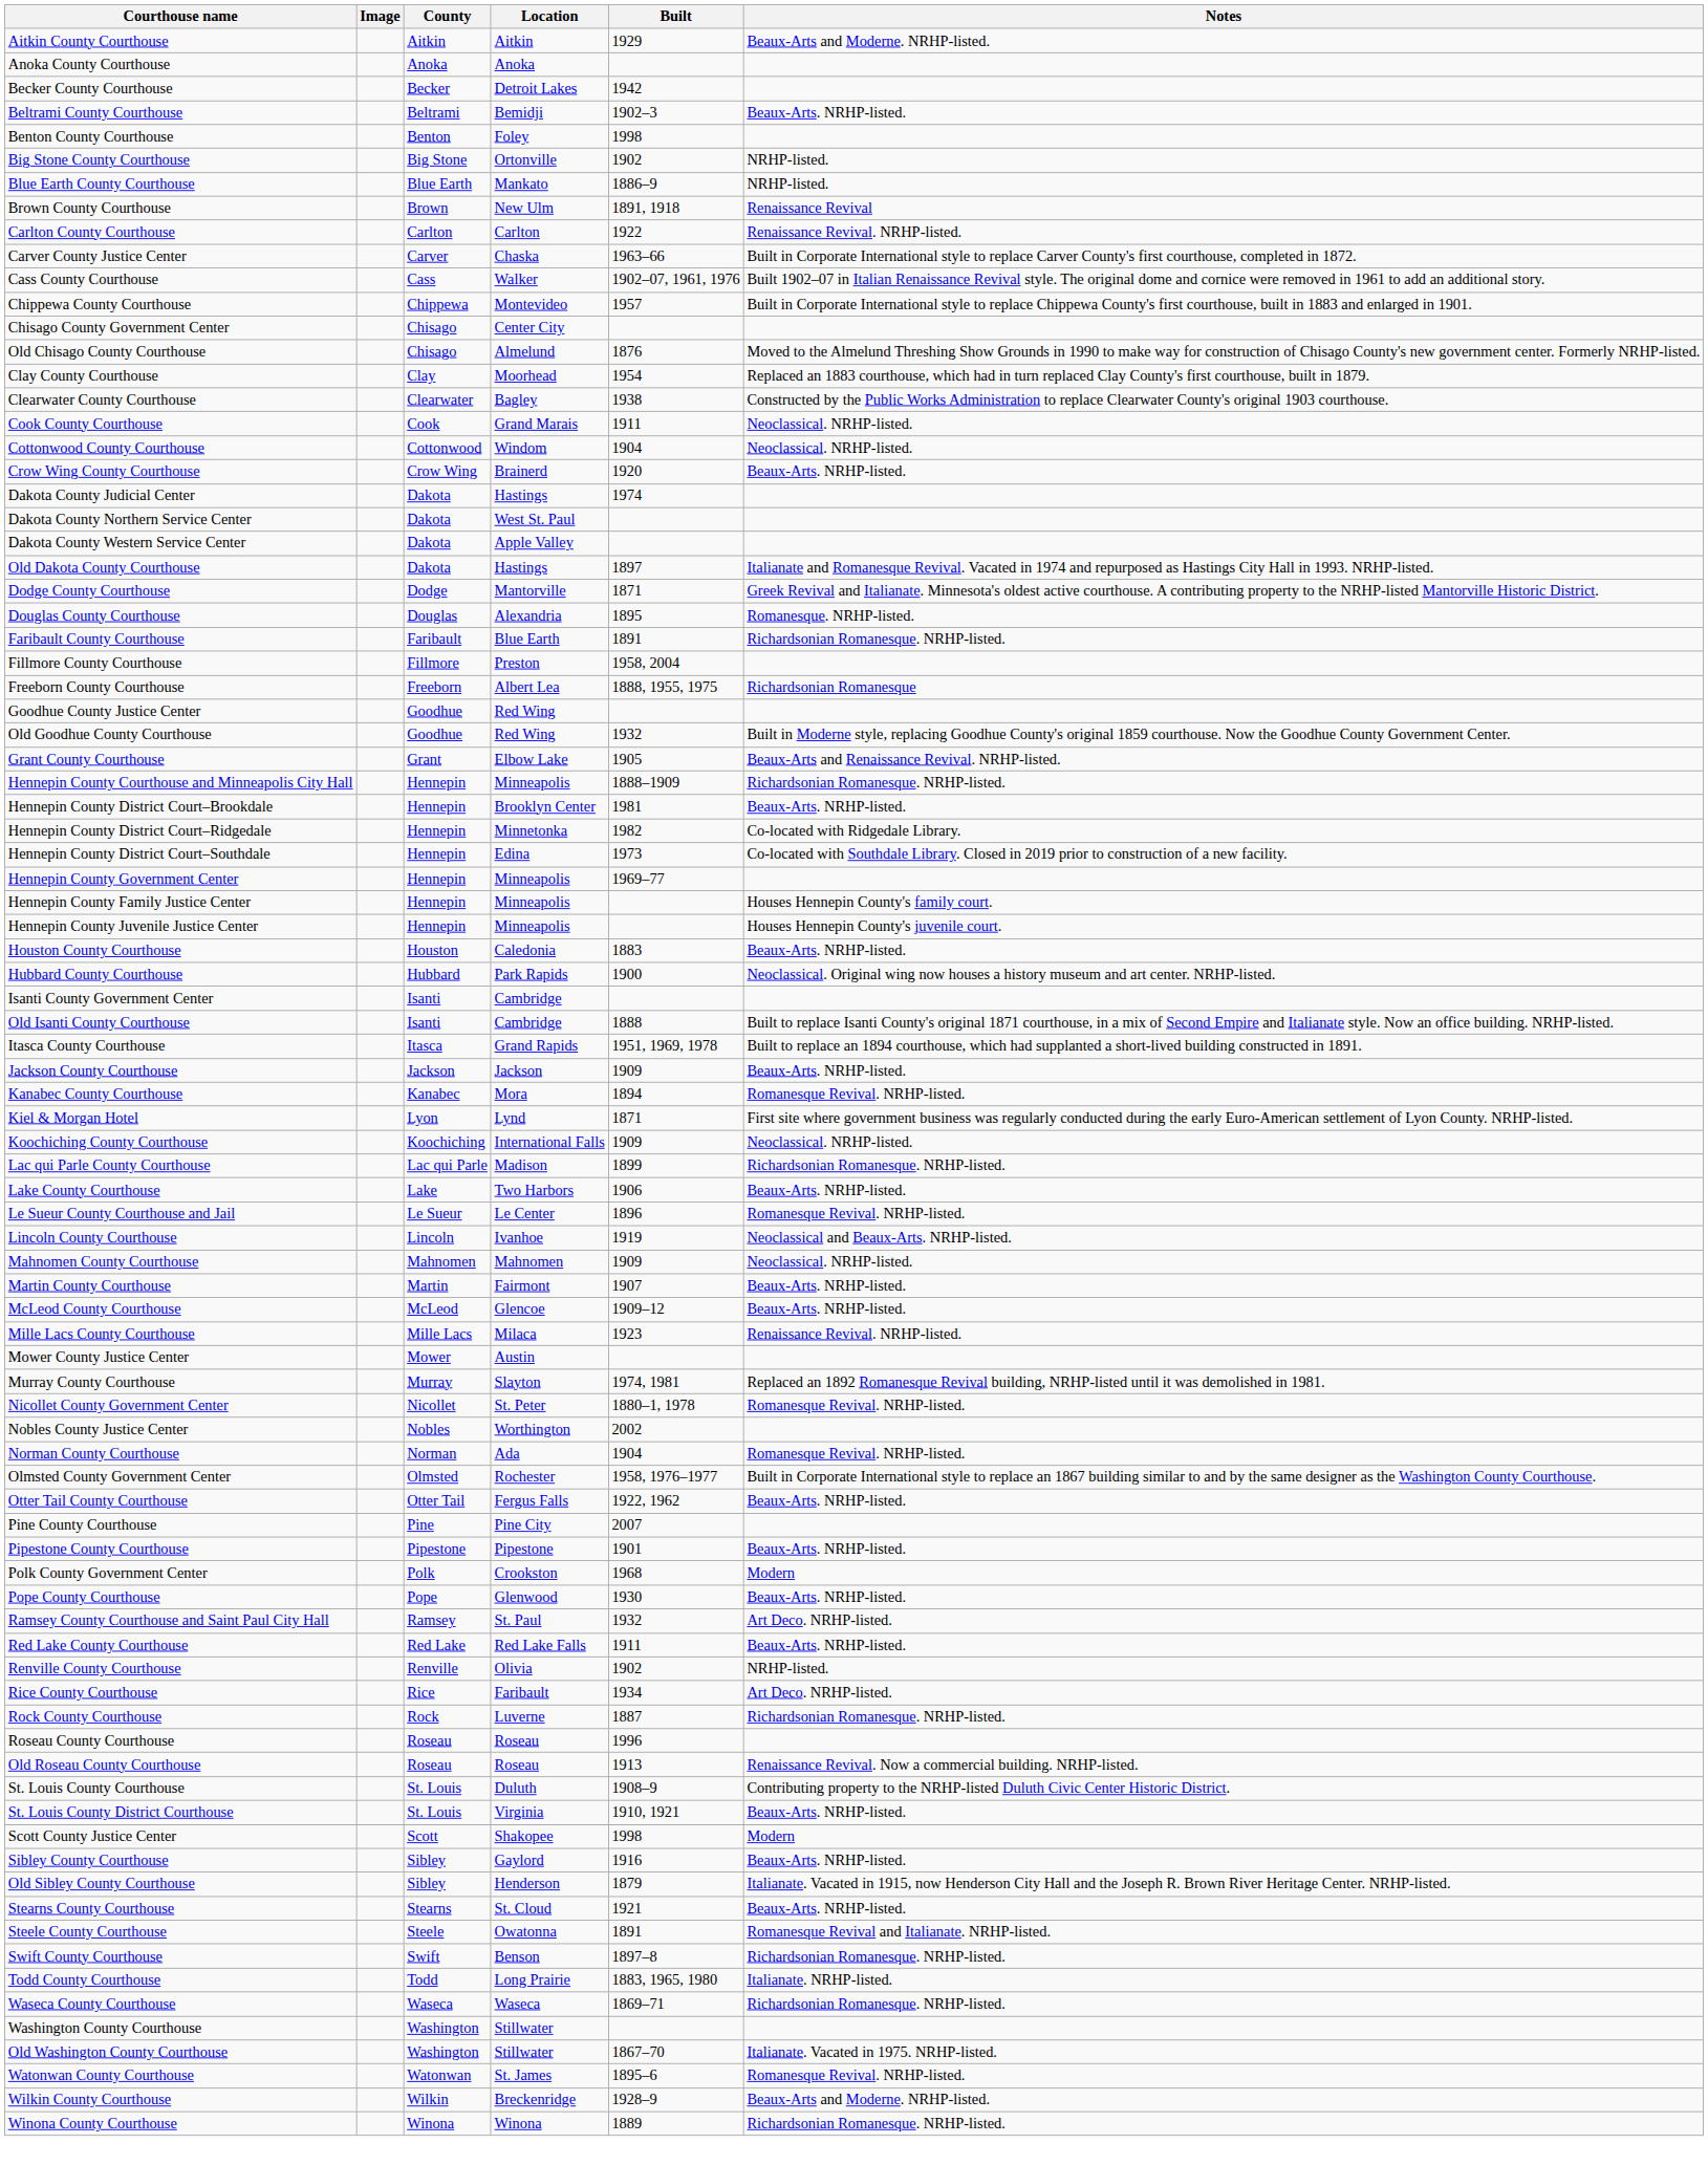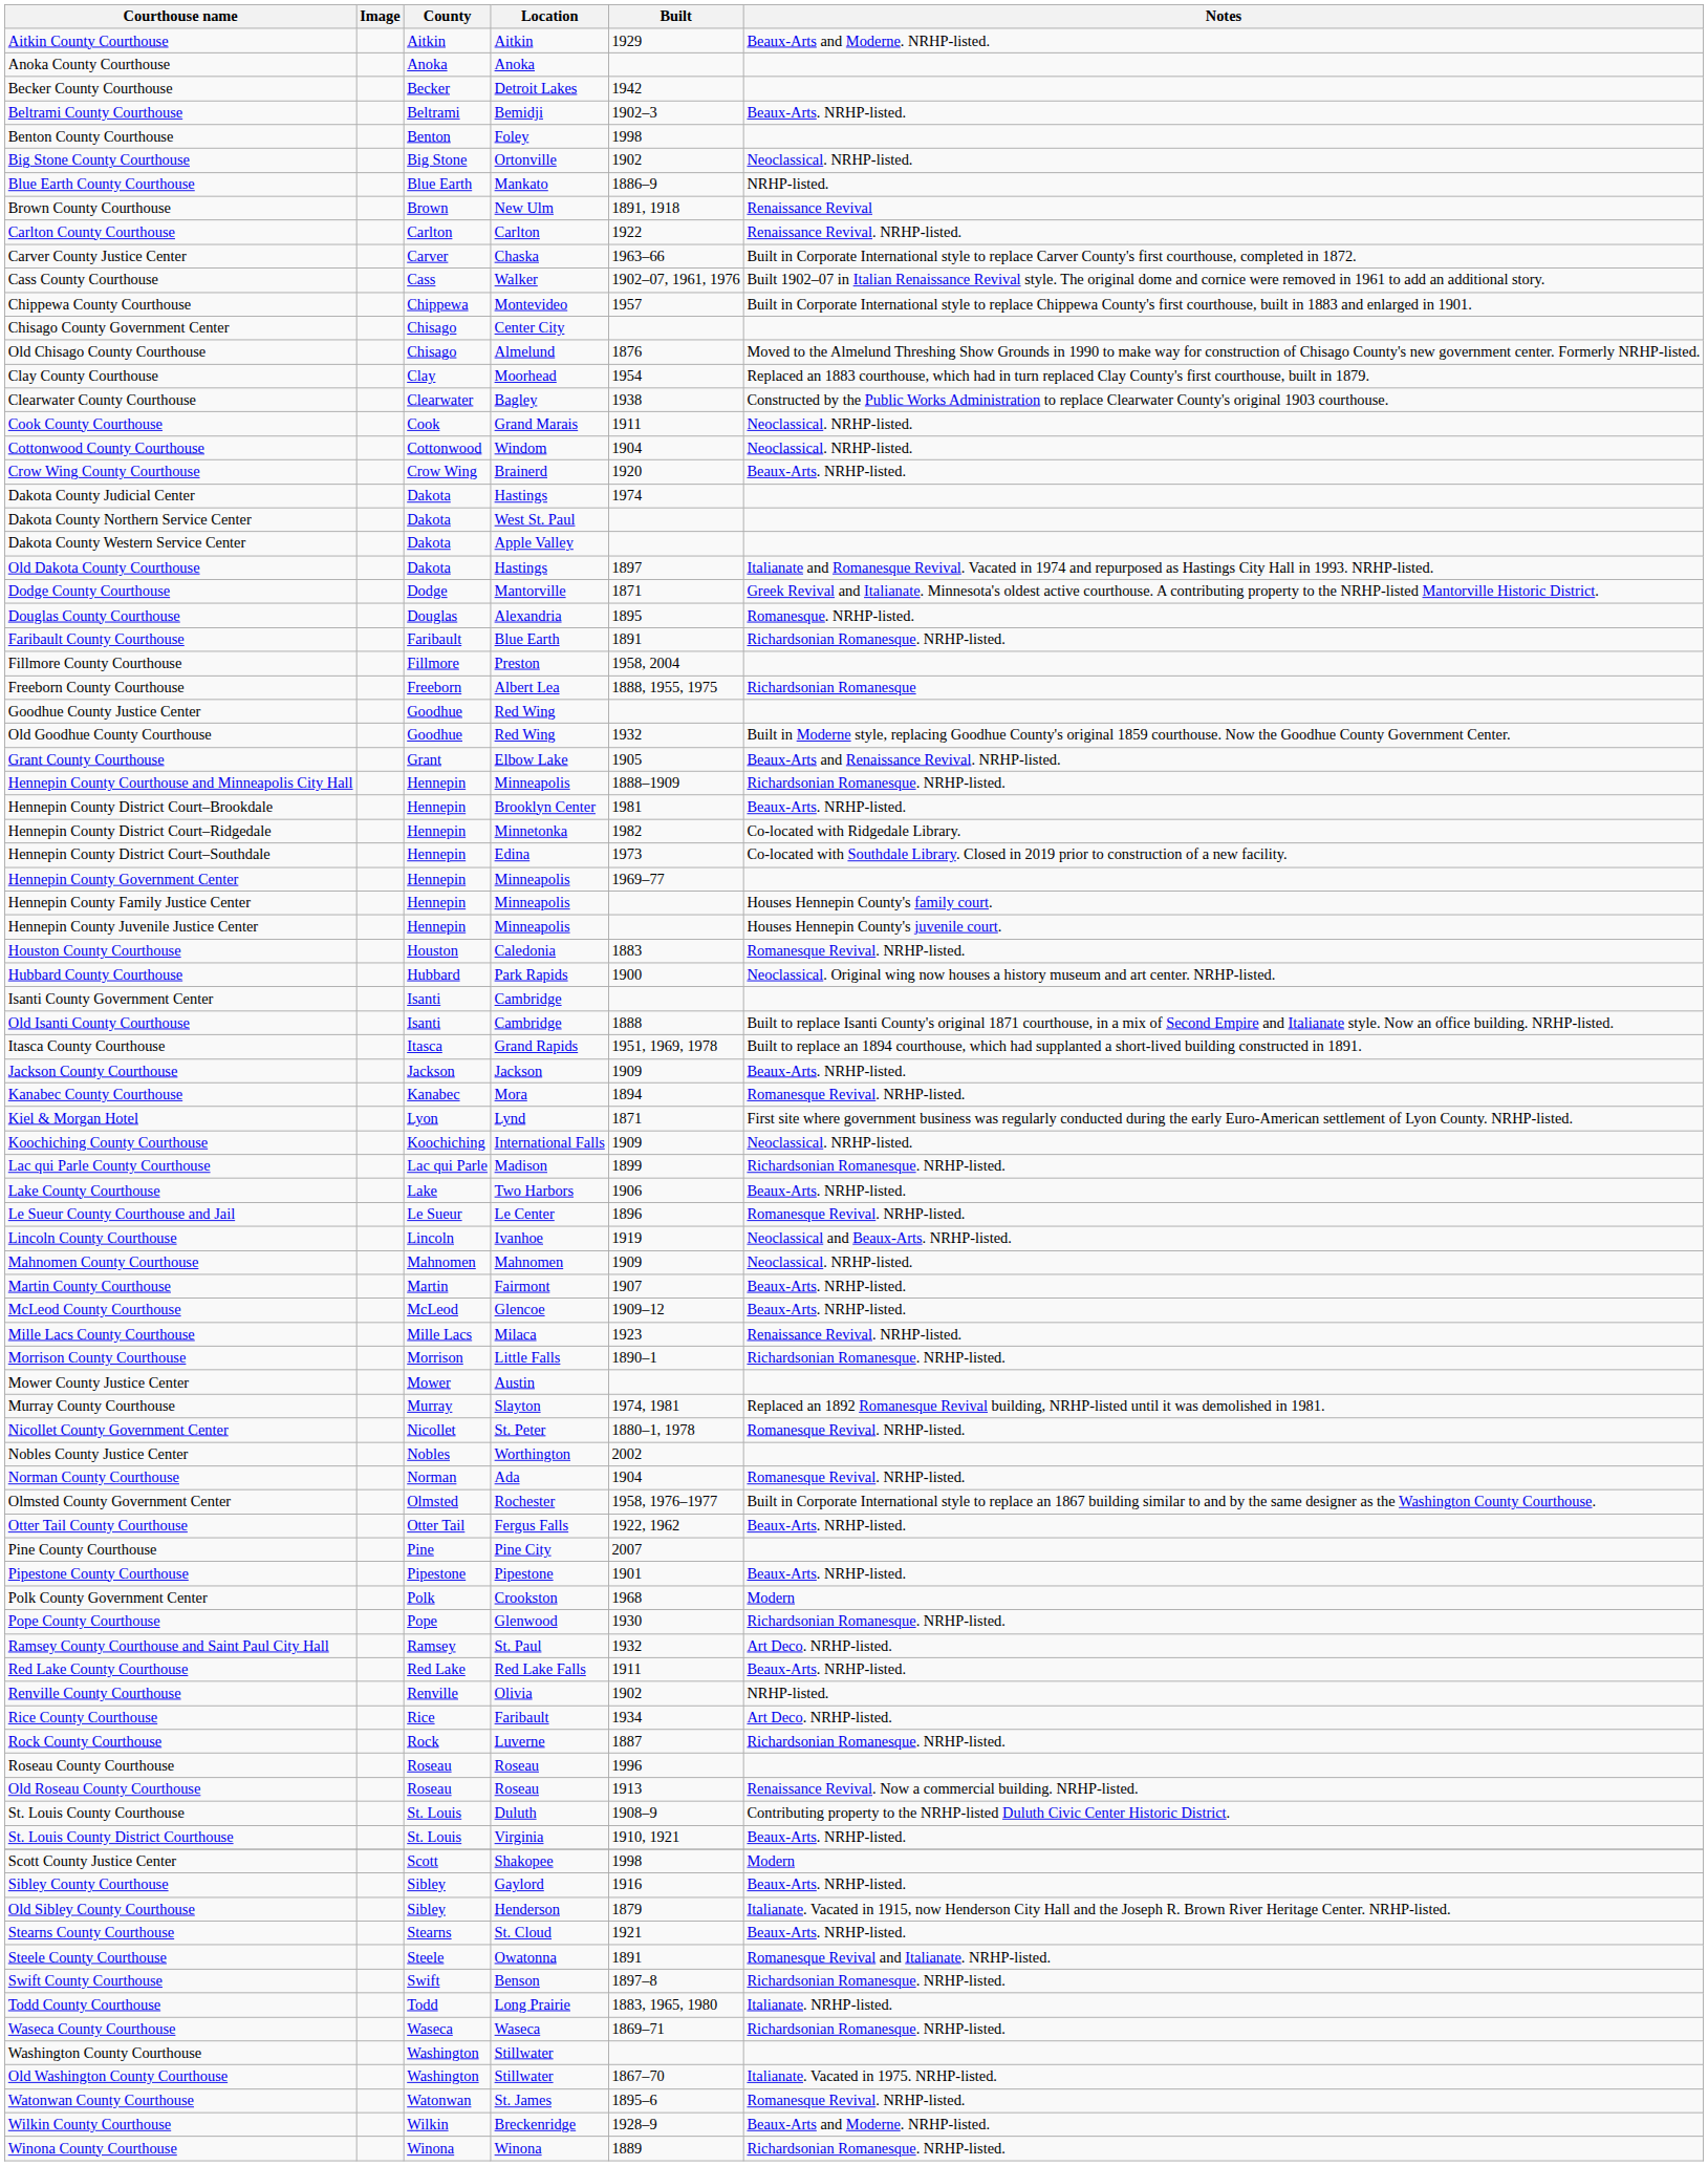Big Stone County Courthouse | Notes: NRHP-listed. -> Neoclassical. NRHP-listed.
Houston County Courthouse | Notes: Beaux-Arts. NRHP-listed. -> Romanesque Revival. NRHP-listed.
+ row: Morrison County Courthouse | Morrison | Little Falls | 1890–1 | Richardsonian Romanesque. NRHP-listed.
Pope County Courthouse | Notes: Beaux-Arts. NRHP-listed. -> Richardsonian Romanesque. NRHP-listed.
